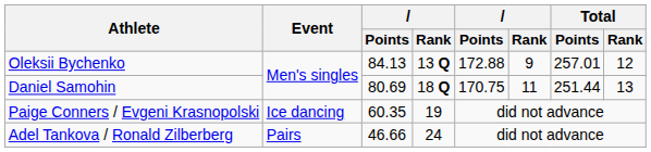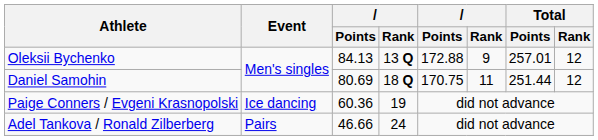Daniel Samohin | Total / Rank: 13 -> 12
Paige Conners / Evgeni Krasnopolski | column 3: 60.35 -> 60.36
